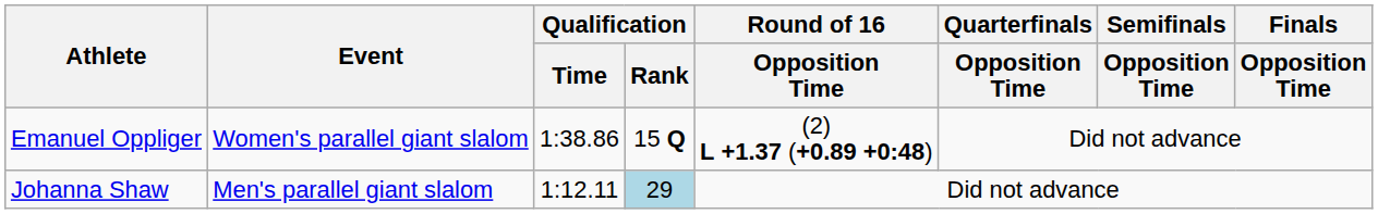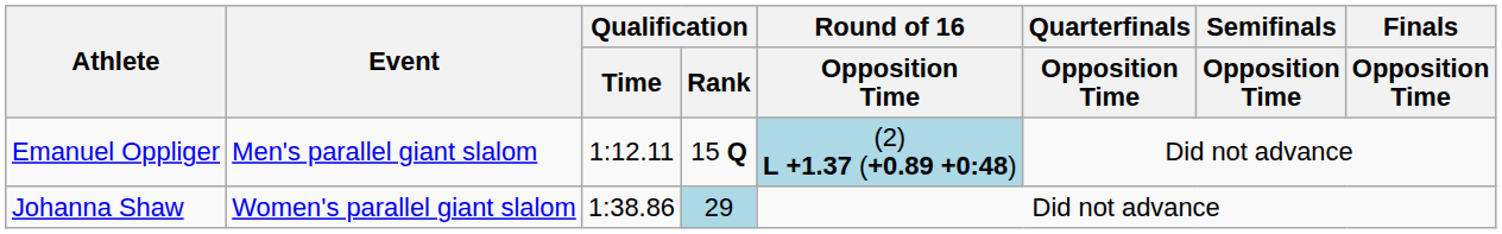Emanuel Oppliger | Event: Women's parallel giant slalom -> Men's parallel giant slalom
Emanuel Oppliger | Qualification / Time: 1:38.86 -> 1:12.11
Emanuel Oppliger | Round of 16 / Opposition Time: no background -> lightblue background
Johanna Shaw | Event: Men's parallel giant slalom -> Women's parallel giant slalom
Johanna Shaw | Qualification / Time: 1:12.11 -> 1:38.86
